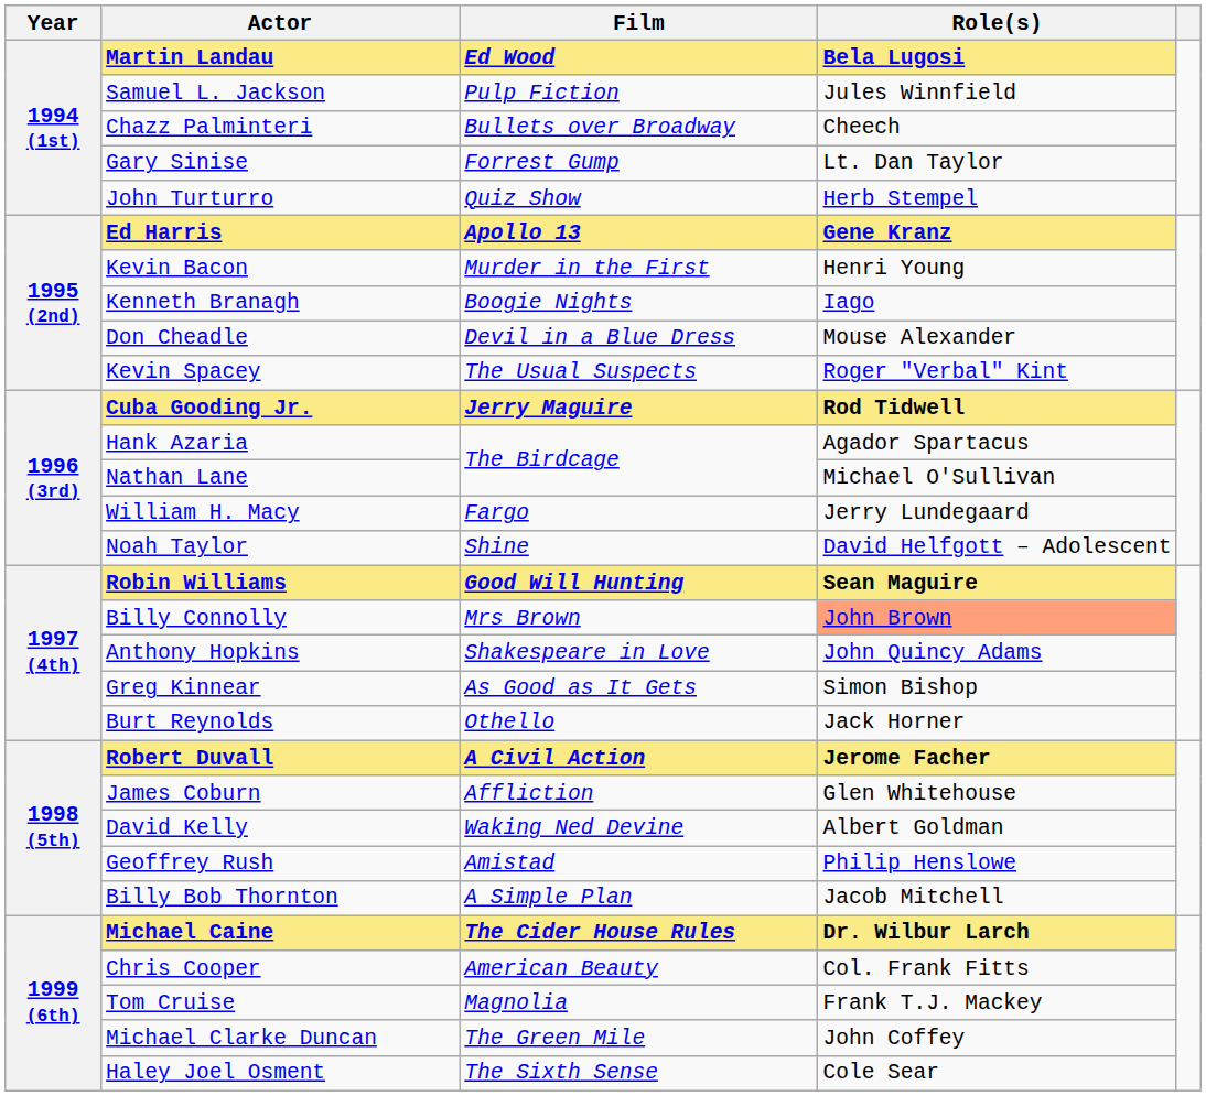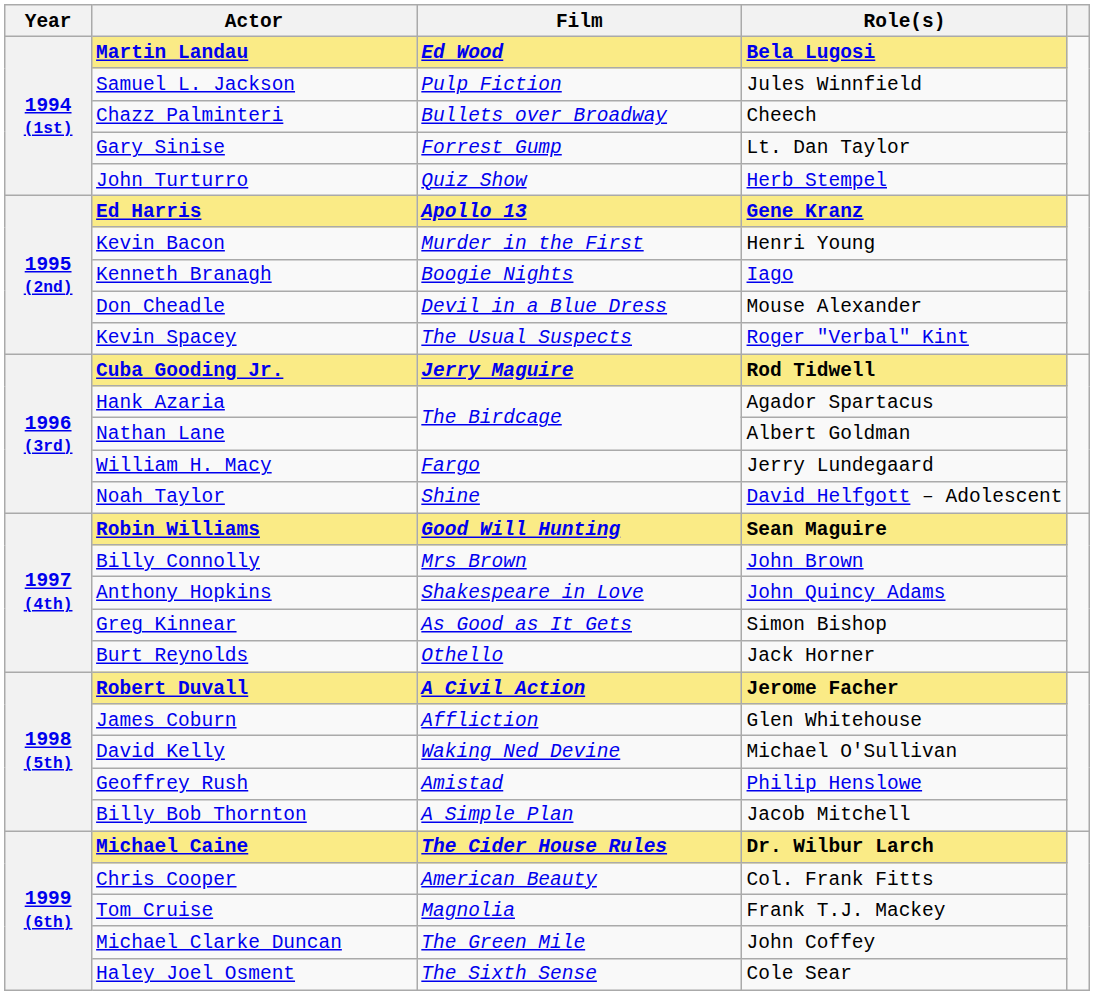Nathan Lane | Role(s): Michael O'Sullivan -> Albert Goldman
Billy Connolly | Role(s): lightsalmon background -> no background
David Kelly | Role(s): Albert Goldman -> Michael O'Sullivan
